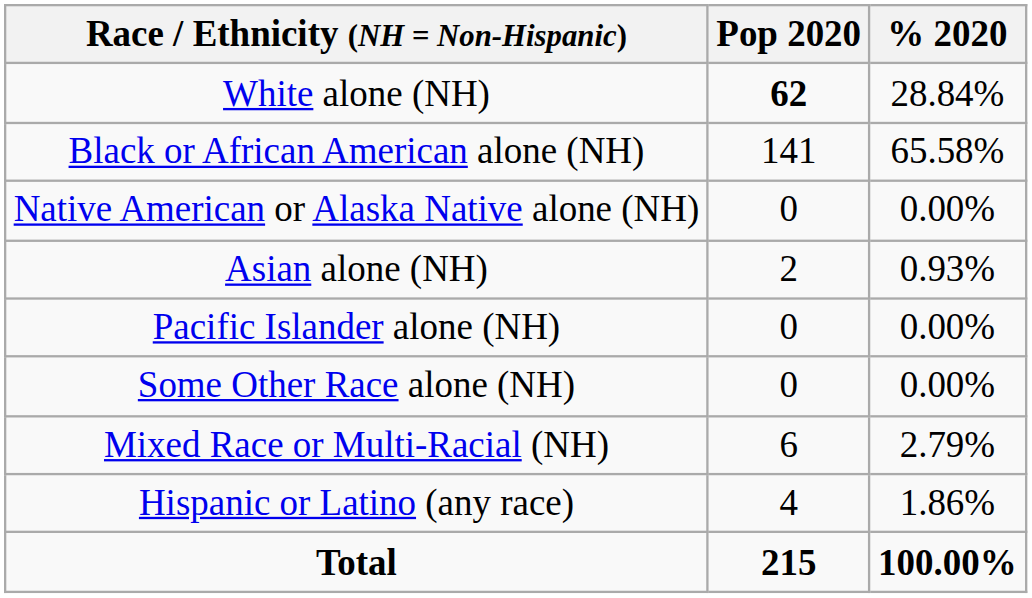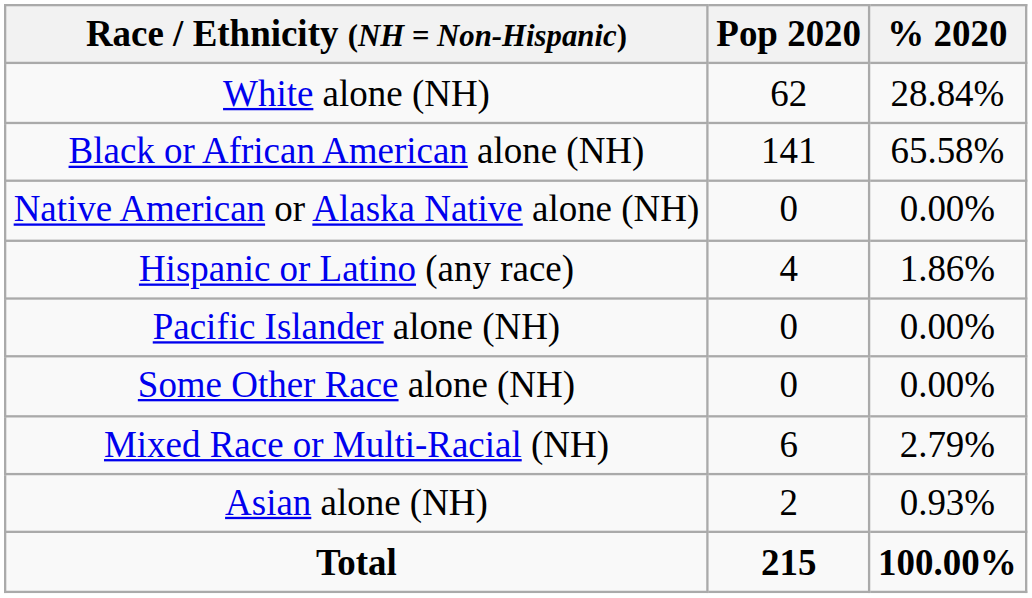White alone (NH) | Pop 2020: bold -> normal
rows swapped: Asian alone (NH) <-> Hispanic or Latino (any race)
